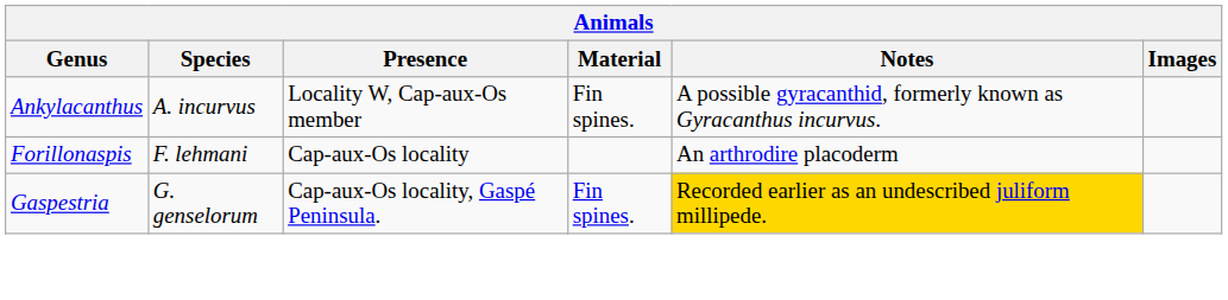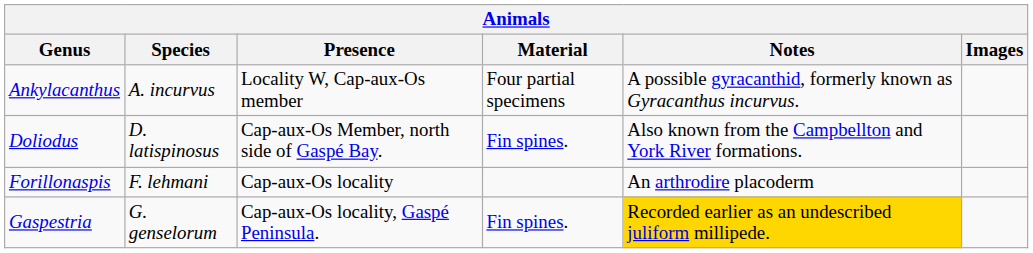Ankylacanthus | Material: Fin spines. -> Four partial specimens
+ row: Doliodus | D. latispinosus | Cap-aux-Os Member, north side of Gaspé Bay. | Fin spines. | Also known from the Campbellton and York River formations.
